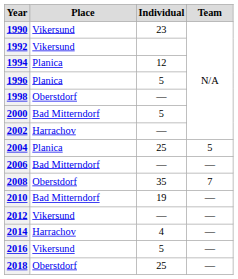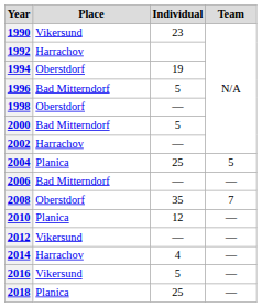1992 | Place: Vikersund -> Harrachov
1994 | Place: Planica -> Oberstdorf
1994 | Individual: 12 -> 19
1996 | Place: Planica -> Bad Mitterndorf
2010 | Place: Bad Mitterndorf -> Planica
2010 | Individual: 19 -> 12
2018 | Place: Oberstdorf -> Planica
